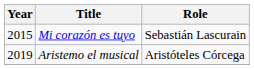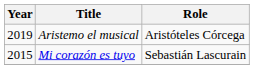rows swapped: Mi corazón es tuyo <-> Aristemo el musical
